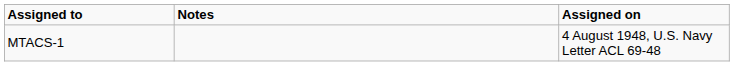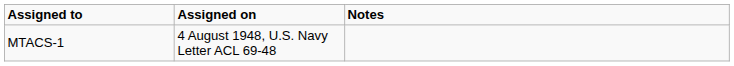columns swapped: Assigned on <-> Notes
